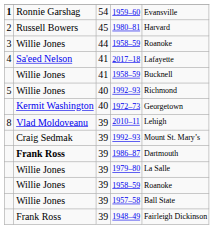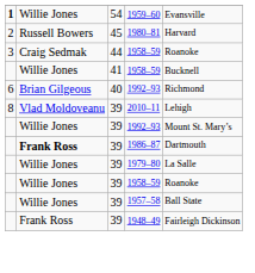1959–60 | column 2: Ronnie Garshag -> Willie Jones
44 / 1958–59 | column 2: Willie Jones -> Craig Sedmak
- row: 4 | Sa'eed Nelson | 41 | 2017–18 | Lafayette
40 / 1992–93 | column 1: 5 -> 6
40 / 1992–93 | column 2: Willie Jones -> Brian Gilgeous
- row: Kermit Washington | 40 | 1972–73 | Georgetown
39 / 1992–93 | column 2: Craig Sedmak -> Willie Jones
